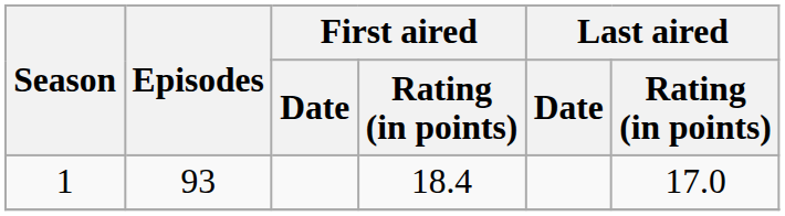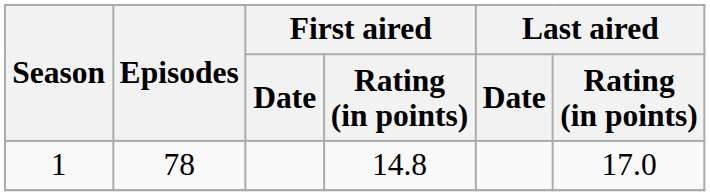1 | Episodes: 93 -> 78
1 | First aired / Rating (in points): 18.4 -> 14.8
